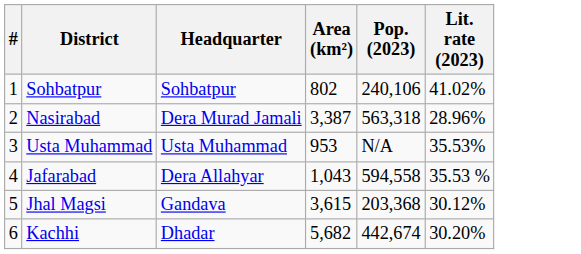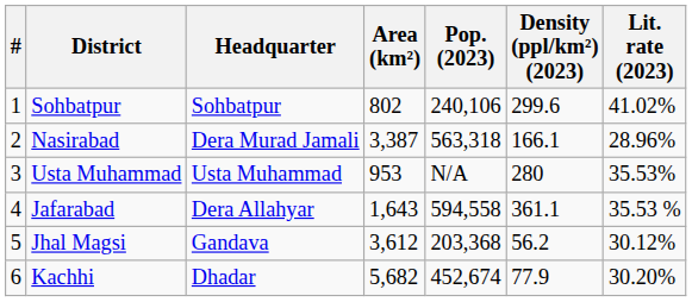+ column: Density (ppl/km²) (2023) | 299.6 | 166.1 | 280 | 361.1 | 56.2 | 77.9
Jafarabad | Area (km²): 1,043 -> 1,643
Jhal Magsi | Area (km²): 3,615 -> 3,612
Kachhi | Pop. (2023): 442,674 -> 452,674
